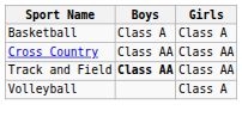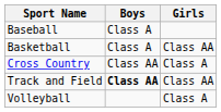+ row: Baseball | Class A
Basketball | Girls: Class A -> Class AA
Cross Country | Girls: Class AA -> Class A
